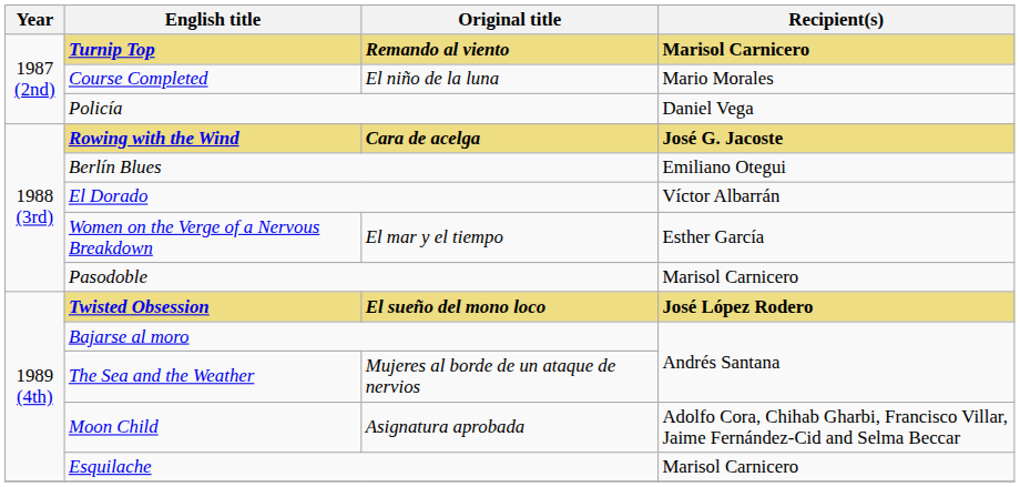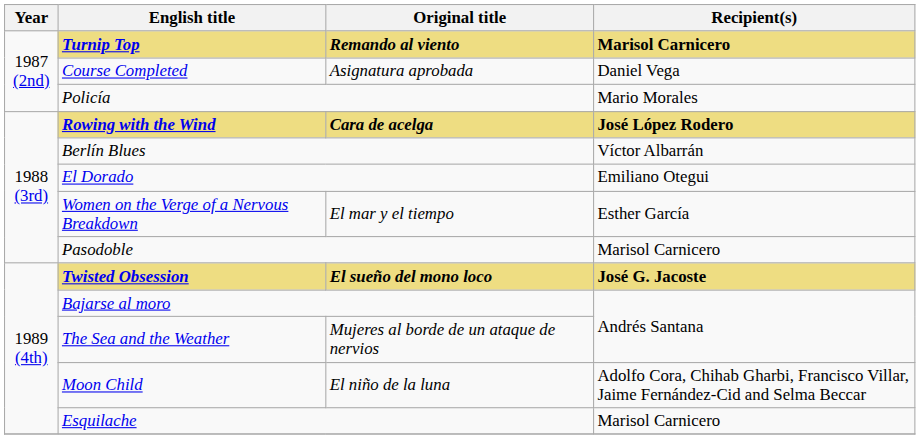Course Completed | Original title: El niño de la luna -> Asignatura aprobada
Course Completed | Recipient(s): Mario Morales -> Daniel Vega
Policía | Recipient(s): Daniel Vega -> Mario Morales
Rowing with the Wind | Recipient(s): José G. Jacoste -> José López Rodero
Berlín Blues | Recipient(s): Emiliano Otegui -> Víctor Albarrán
El Dorado | Recipient(s): Víctor Albarrán -> Emiliano Otegui
Twisted Obsession | Recipient(s): José López Rodero -> José G. Jacoste
Moon Child | Original title: Asignatura aprobada -> El niño de la luna
